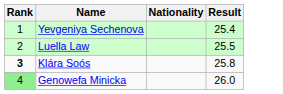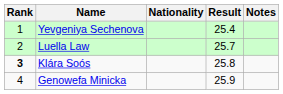+ column: Notes
Luella Law | Result: 25.5 -> 25.7
Genowefa Minicka | Rank: lightgreen background -> no background
Genowefa Minicka | Result: 26.0 -> 25.9
